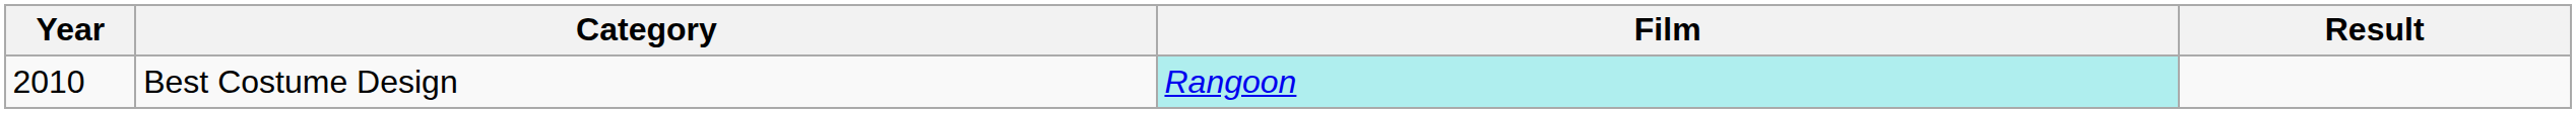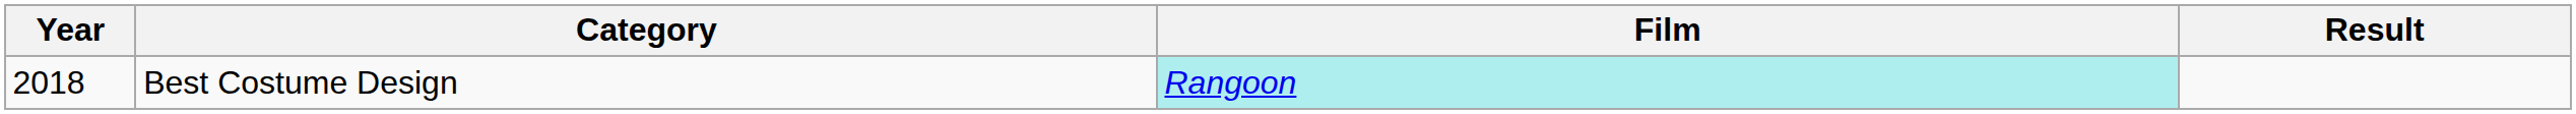Best Costume Design | Year: 2010 -> 2018
